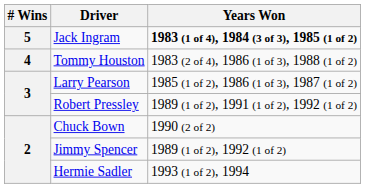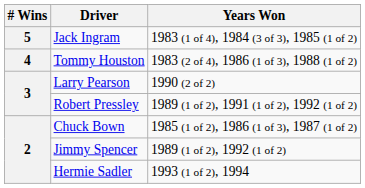Jack Ingram | Years Won: bold -> normal
Larry Pearson | Years Won: 1985 (1 of 2), 1986 (1 of 3), 1987 (1 of 2) -> 1990 (2 of 2)
Chuck Bown | Years Won: 1990 (2 of 2) -> 1985 (1 of 2), 1986 (1 of 3), 1987 (1 of 2)
